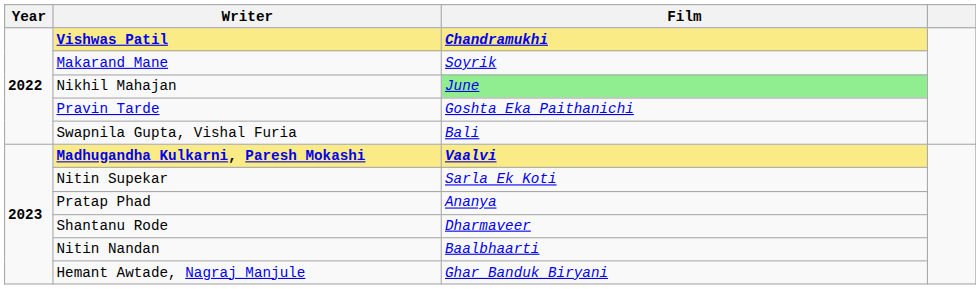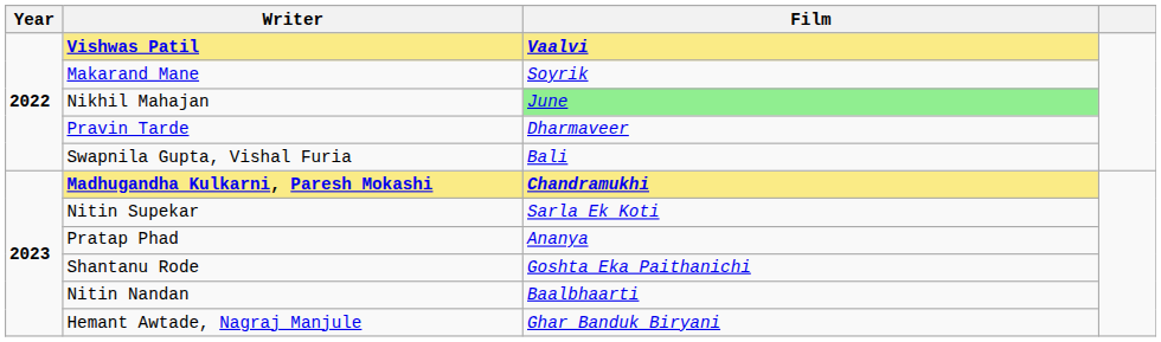Vishwas Patil | Film: Chandramukhi -> Vaalvi
Pravin Tarde | Film: Goshta Eka Paithanichi -> Dharmaveer
Madhugandha Kulkarni, Paresh Mokashi | Film: Vaalvi -> Chandramukhi
Shantanu Rode | Film: Dharmaveer -> Goshta Eka Paithanichi
